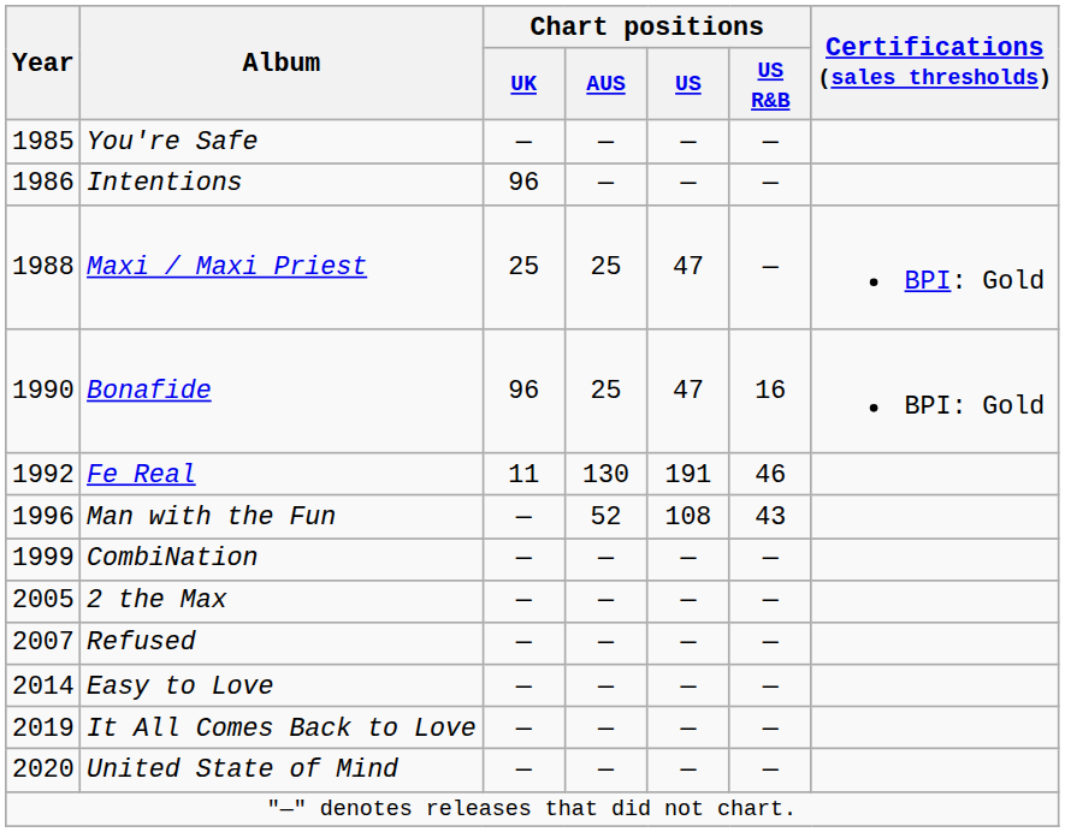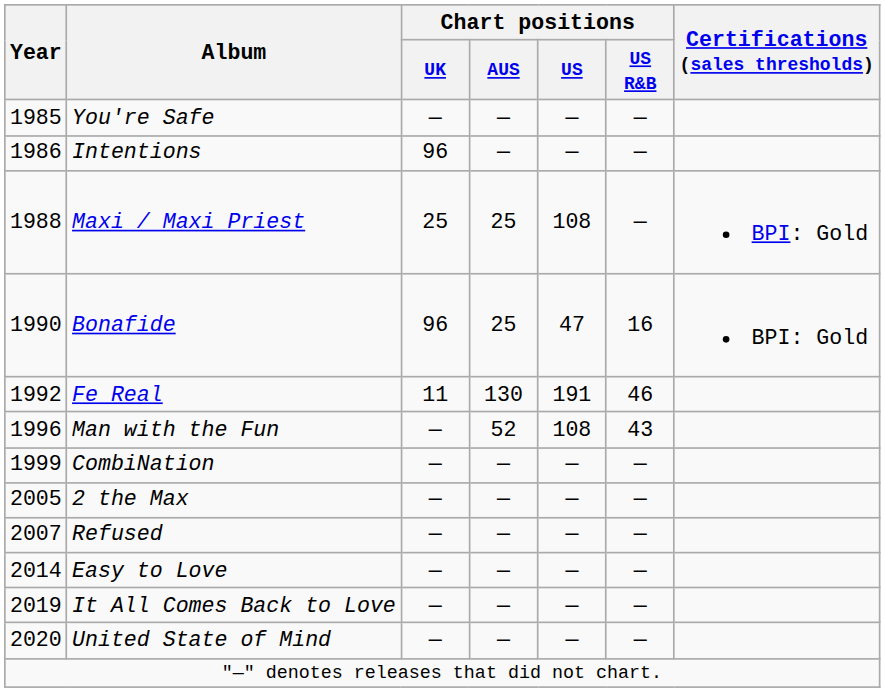Maxi / Maxi Priest | Chart positions / US: 47 -> 108
